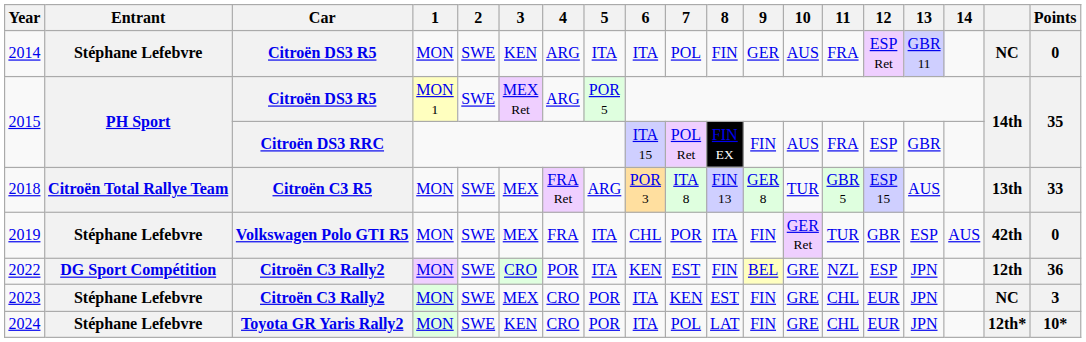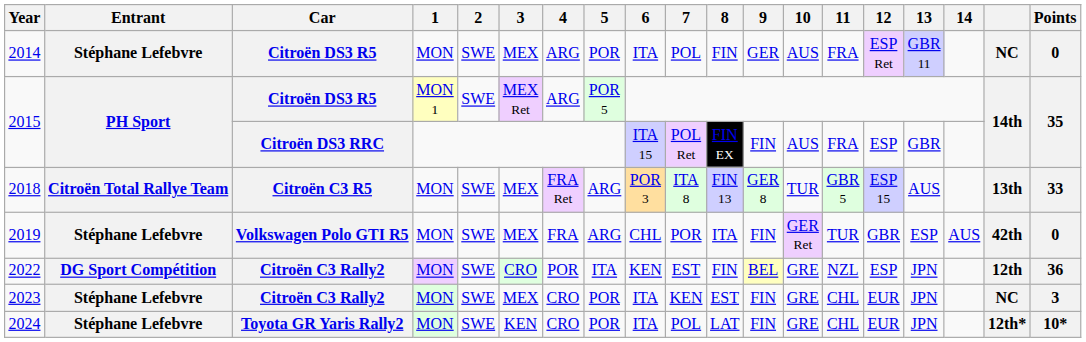2014 | 3: KEN -> MEX
2014 | 5: ITA -> POR
2019 | 5: ITA -> ARG
